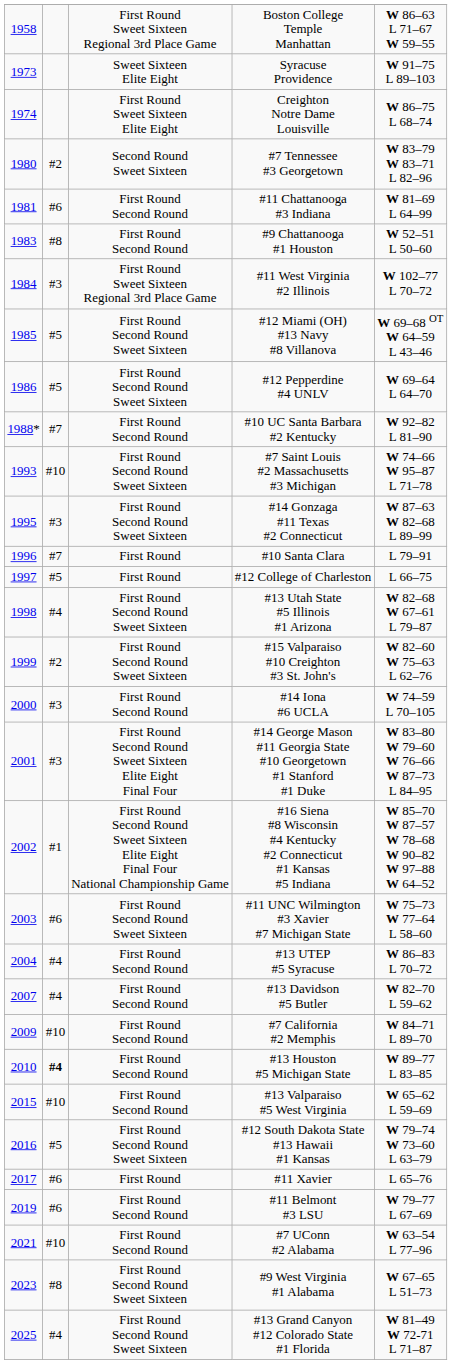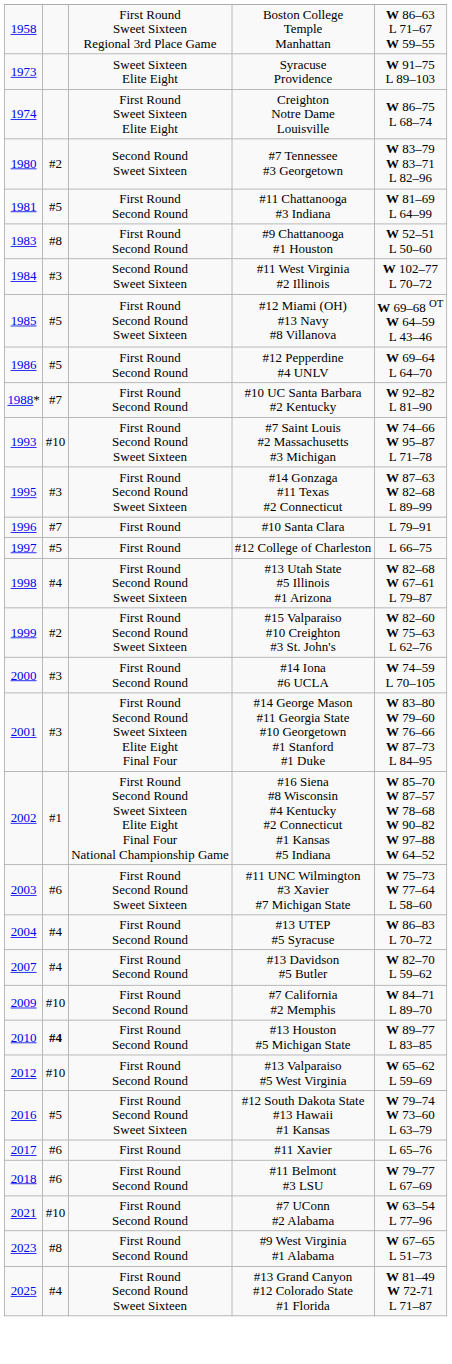#11 Chattanooga #3 Indiana | column 2: #6 -> #5
#11 West Virginia #2 Illinois | column 3: First Round Sweet Sixteen Regional 3rd Place Game -> Second Round Sweet Sixteen
#12 Pepperdine #4 UNLV | column 3: First Round Second Round Sweet Sixteen -> First Round Second Round
#13 Valparaiso #5 West Virginia | column 1: 2015 -> 2012
#11 Belmont #3 LSU | column 1: 2019 -> 2018
#9 West Virginia #1 Alabama | column 3: First Round Second Round Sweet Sixteen -> First Round Second Round
